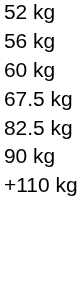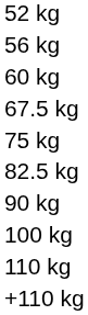+ row: 75 kg
+ row: 100 kg
+ row: 110 kg
